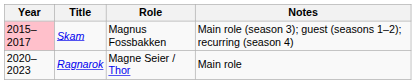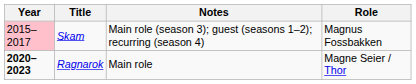columns swapped: Role <-> Notes
Ragnarok | Year: normal -> bold
